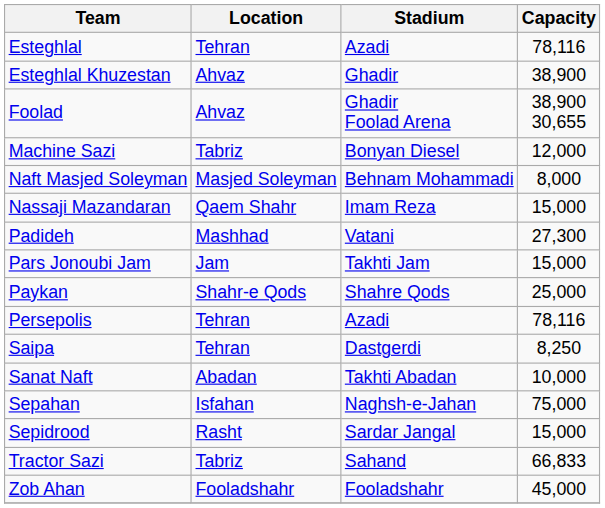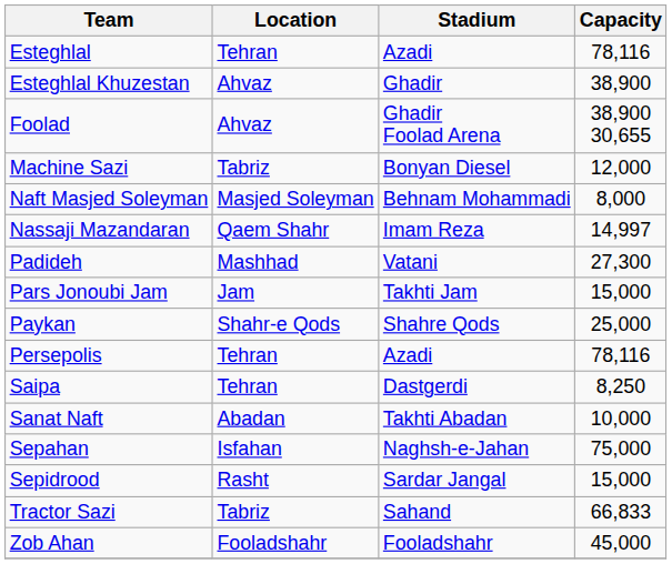Nassaji Mazandaran | Capacity: 15,000 -> 14,997
